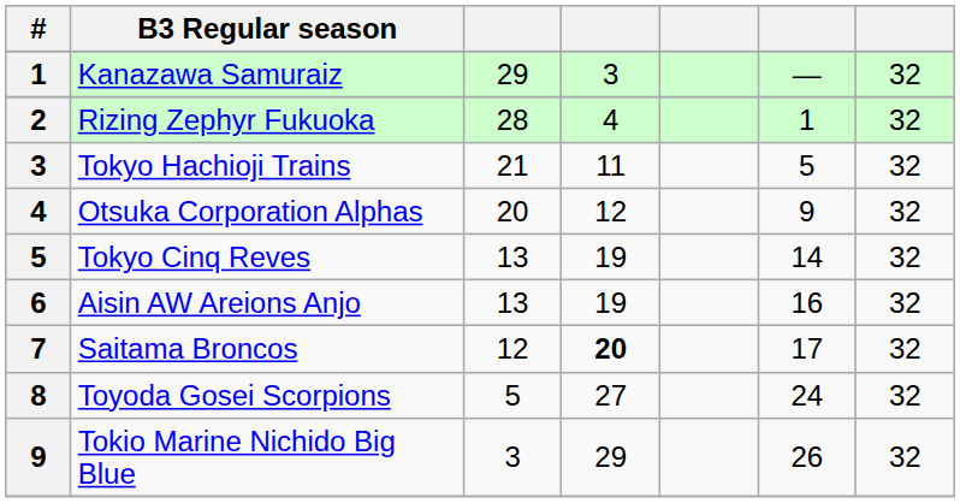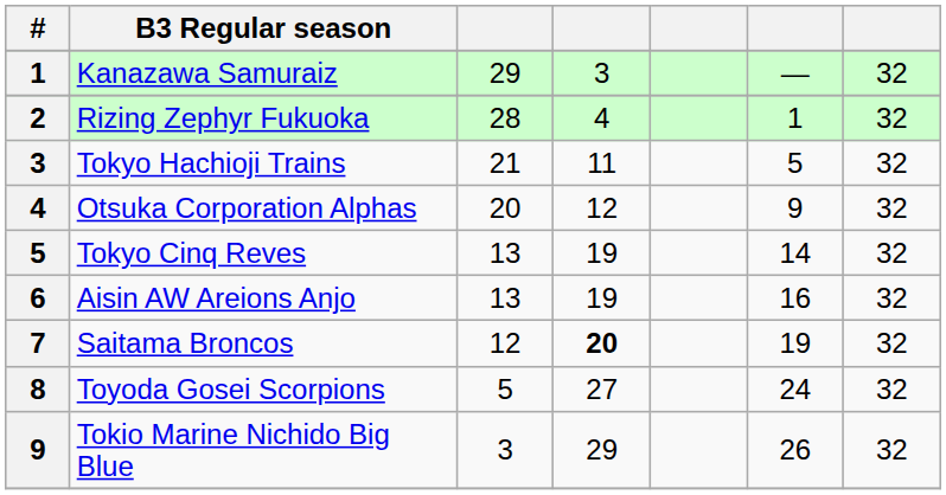Saitama Broncos | column 6: 17 -> 19
